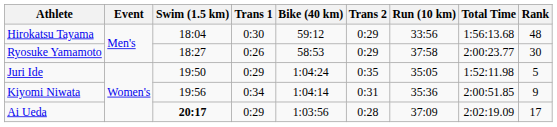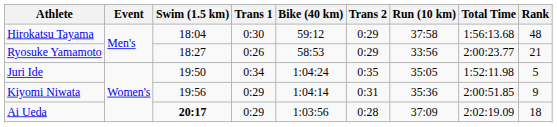Hirokatsu Tayama | Run (10 km): 33:56 -> 37:58
Ryosuke Yamamoto | Run (10 km): 37:58 -> 33:56
Ryosuke Yamamoto | Rank: 30 -> 21
Juri Ide | Trans 1: 0:29 -> 0:34
Kiyomi Niwata | Trans 1: 0:34 -> 0:29
Ai Ueda | Rank: 17 -> 18
